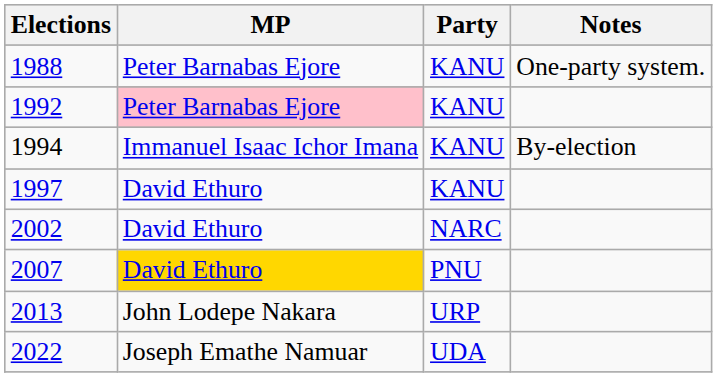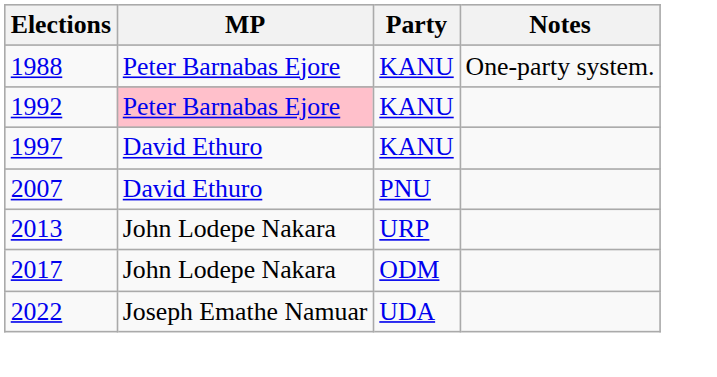- row: 1994 | Immanuel Isaac Ichor Imana | KANU | By-election
- row: 2002 | David Ethuro | NARC
2007 | MP: gold background -> no background
+ row: 2017 | John Lodepe Nakara | ODM
